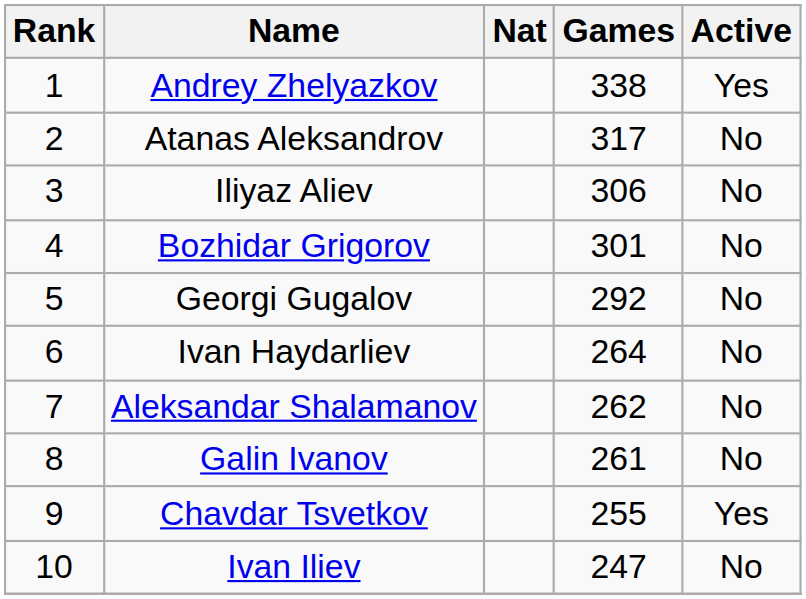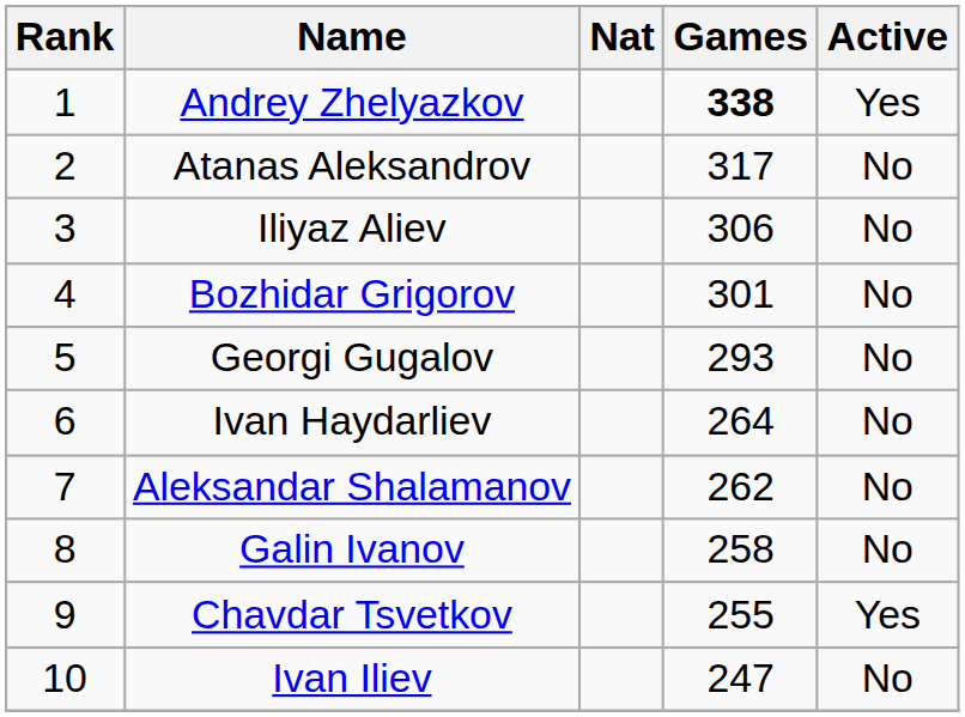Andrey Zhelyazkov | Games: normal -> bold
Georgi Gugalov | Games: 292 -> 293
Galin Ivanov | Games: 261 -> 258
